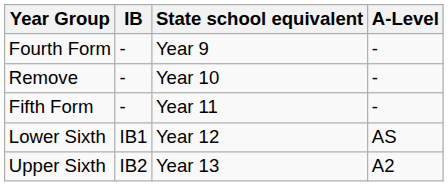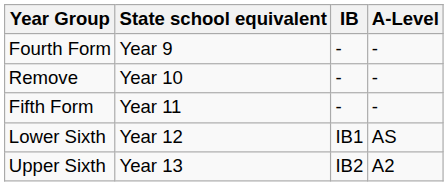columns swapped: State school equivalent <-> IB
